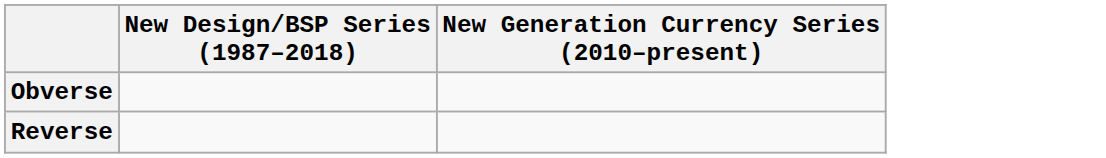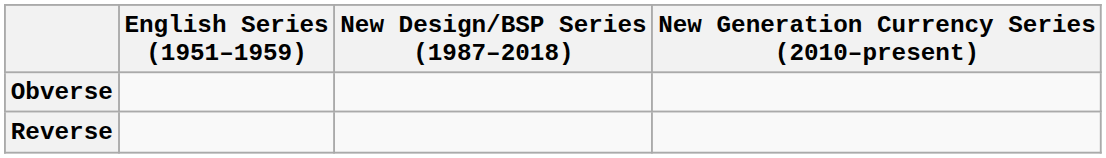+ column: English Series (1951–1959)
